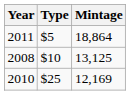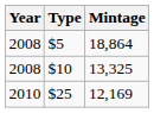$5 | Year: 2011 -> 2008
$10 | Mintage: 13,125 -> 13,325
